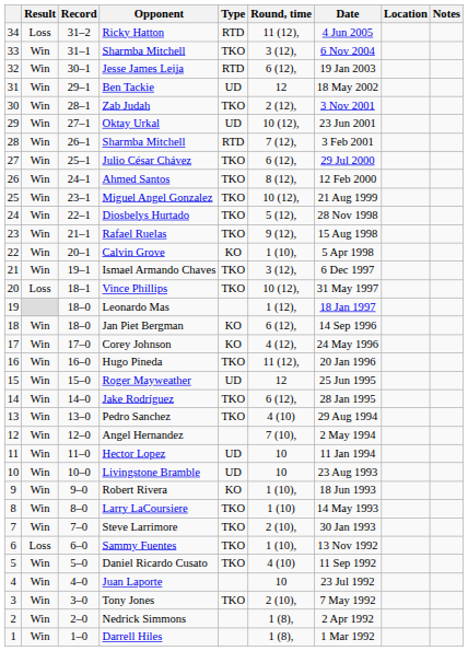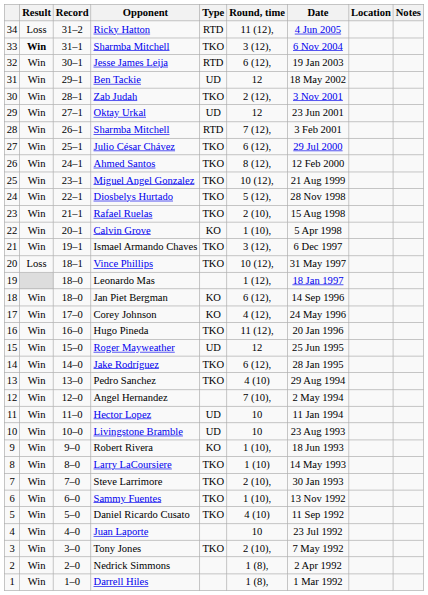33 / Sharmba Mitchell | Result: normal -> bold
Oktay Urkal | Round, time: 10 (12), -> 12
Rafael Ruelas | Round, time: 9 (12), -> 2 (10),
Sammy Fuentes | Result: Loss -> Win
